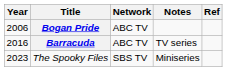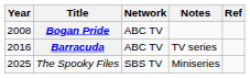Bogan Pride | Year: 2006 -> 2008
The Spooky Files | Year: 2023 -> 2025
